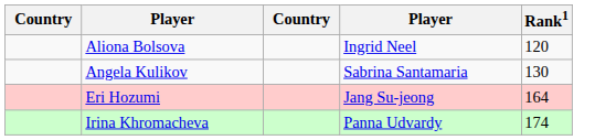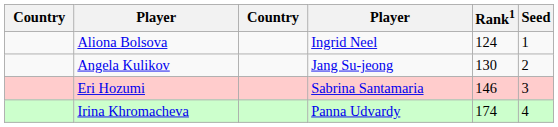+ column: Seed | 1 | 2 | 3 | 4
Aliona Bolsova | Rank1: 120 -> 124
Angela Kulikov | column 4: Sabrina Santamaria -> Jang Su-jeong
Eri Hozumi | column 4: Jang Su-jeong -> Sabrina Santamaria
Eri Hozumi | Rank1: 164 -> 146
